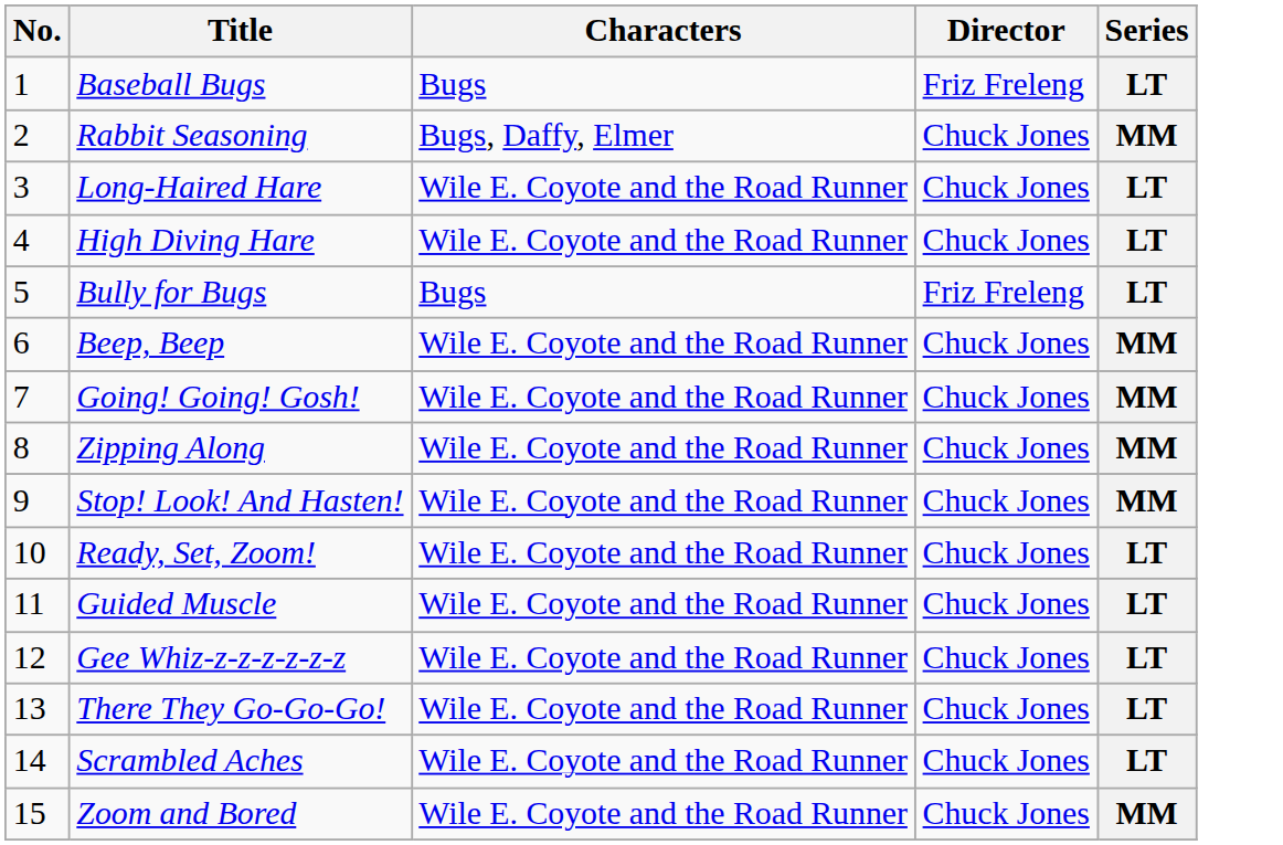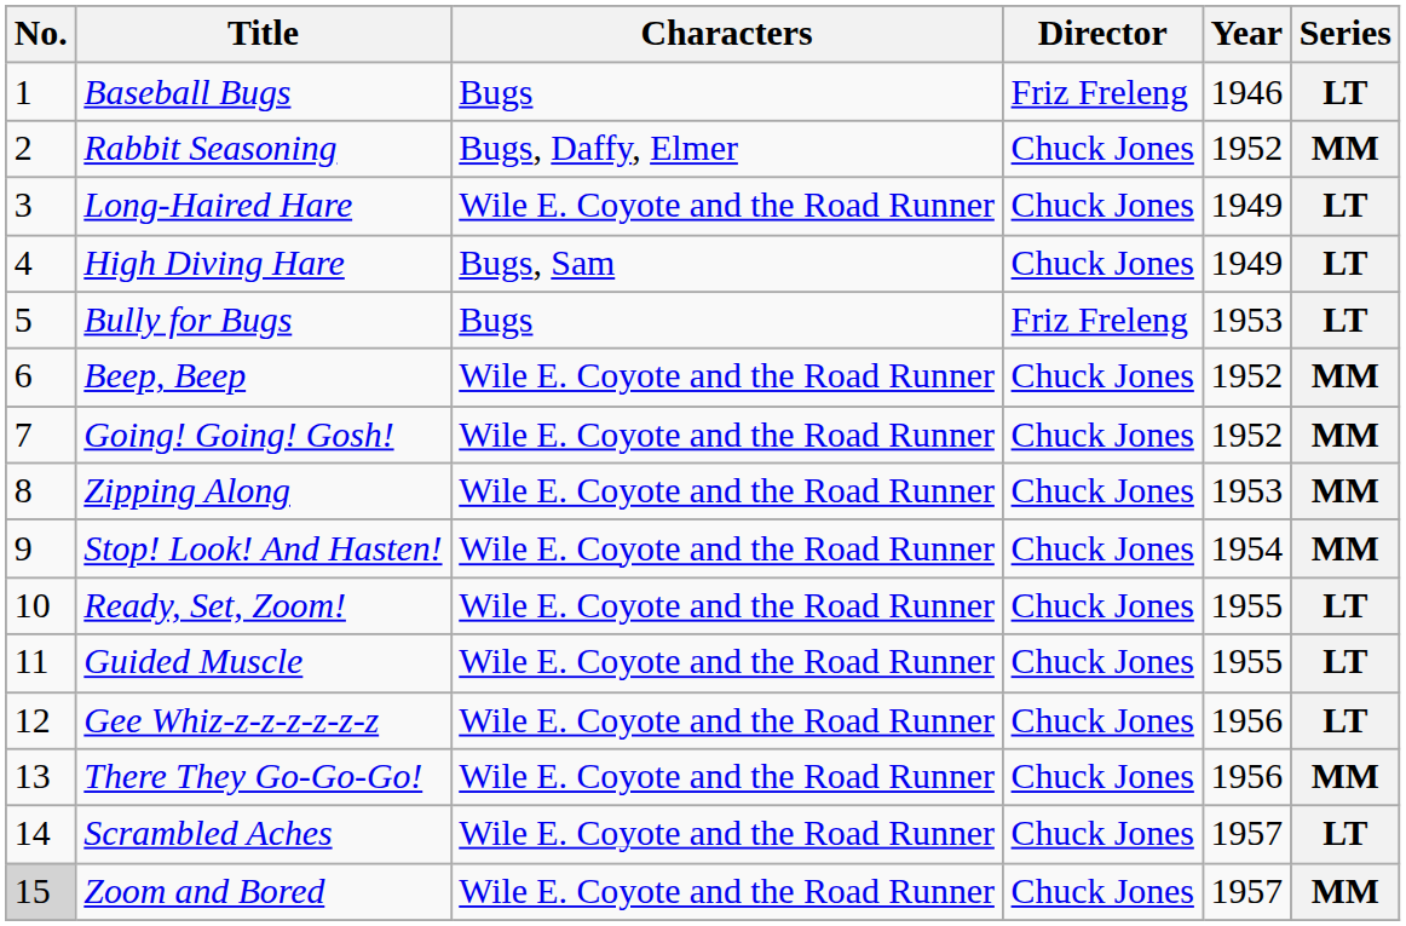+ column: Year | 1946 | 1952 | 1949 | 1949 | 1953 | 1952 | 1952 | 1953 | 1954 | 1955 | 1955 | 1956 | 1956 | 1957 | 1957
High Diving Hare | Characters: Wile E. Coyote and the Road Runner -> Bugs, Sam
There They Go-Go-Go! | Series: LT -> MM
Zoom and Bored | No.: no background -> lightgrey background
